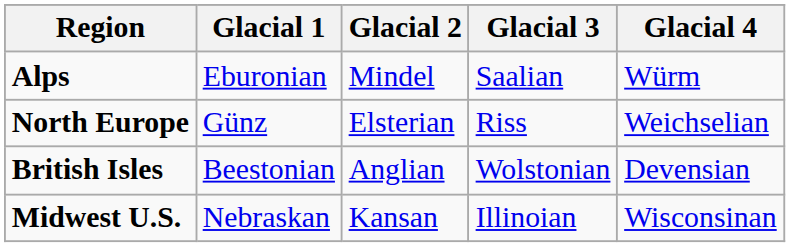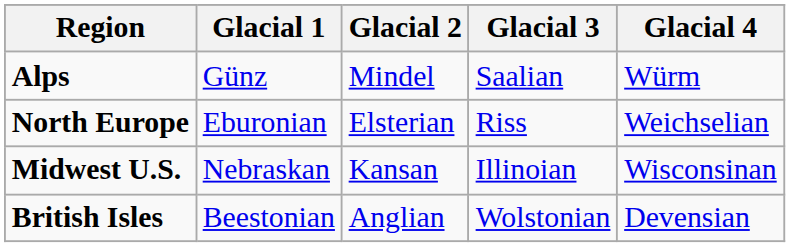Alps | Glacial 1: Eburonian -> Günz
North Europe | Glacial 1: Günz -> Eburonian
rows swapped: British Isles <-> Midwest U.S.
